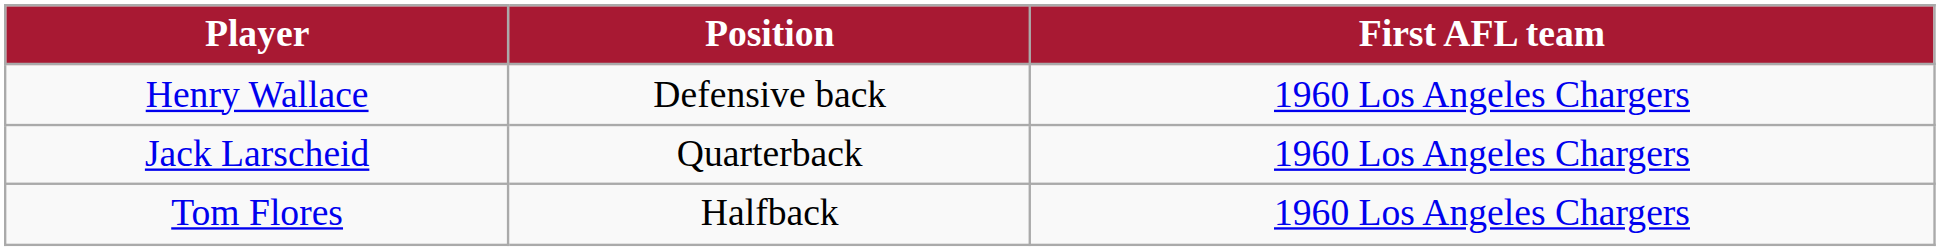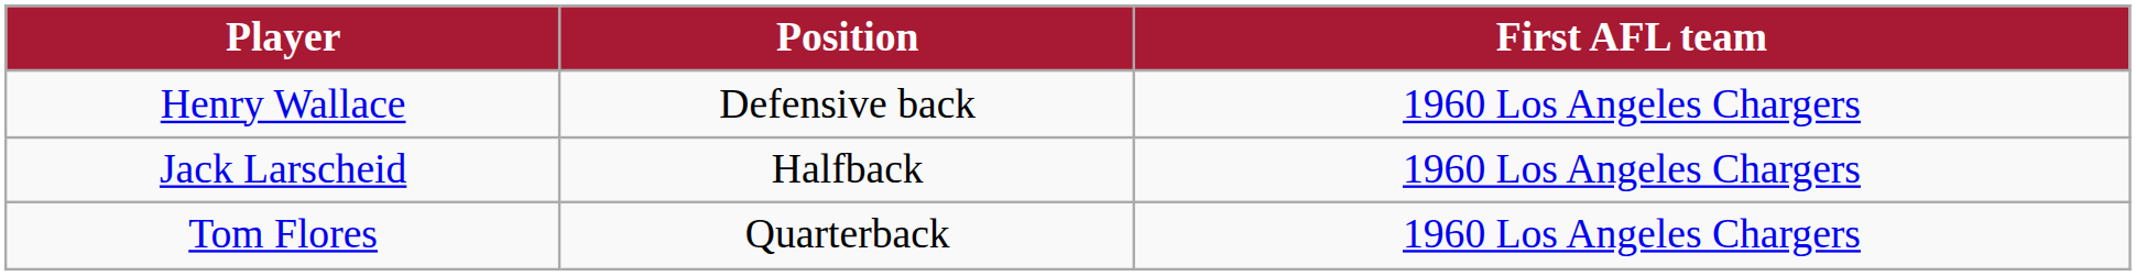Jack Larscheid | Position: Quarterback -> Halfback
Tom Flores | Position: Halfback -> Quarterback
